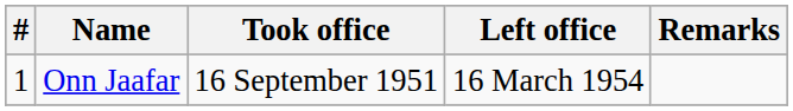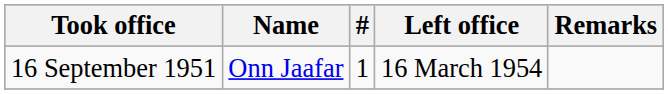columns swapped: # <-> Took office
